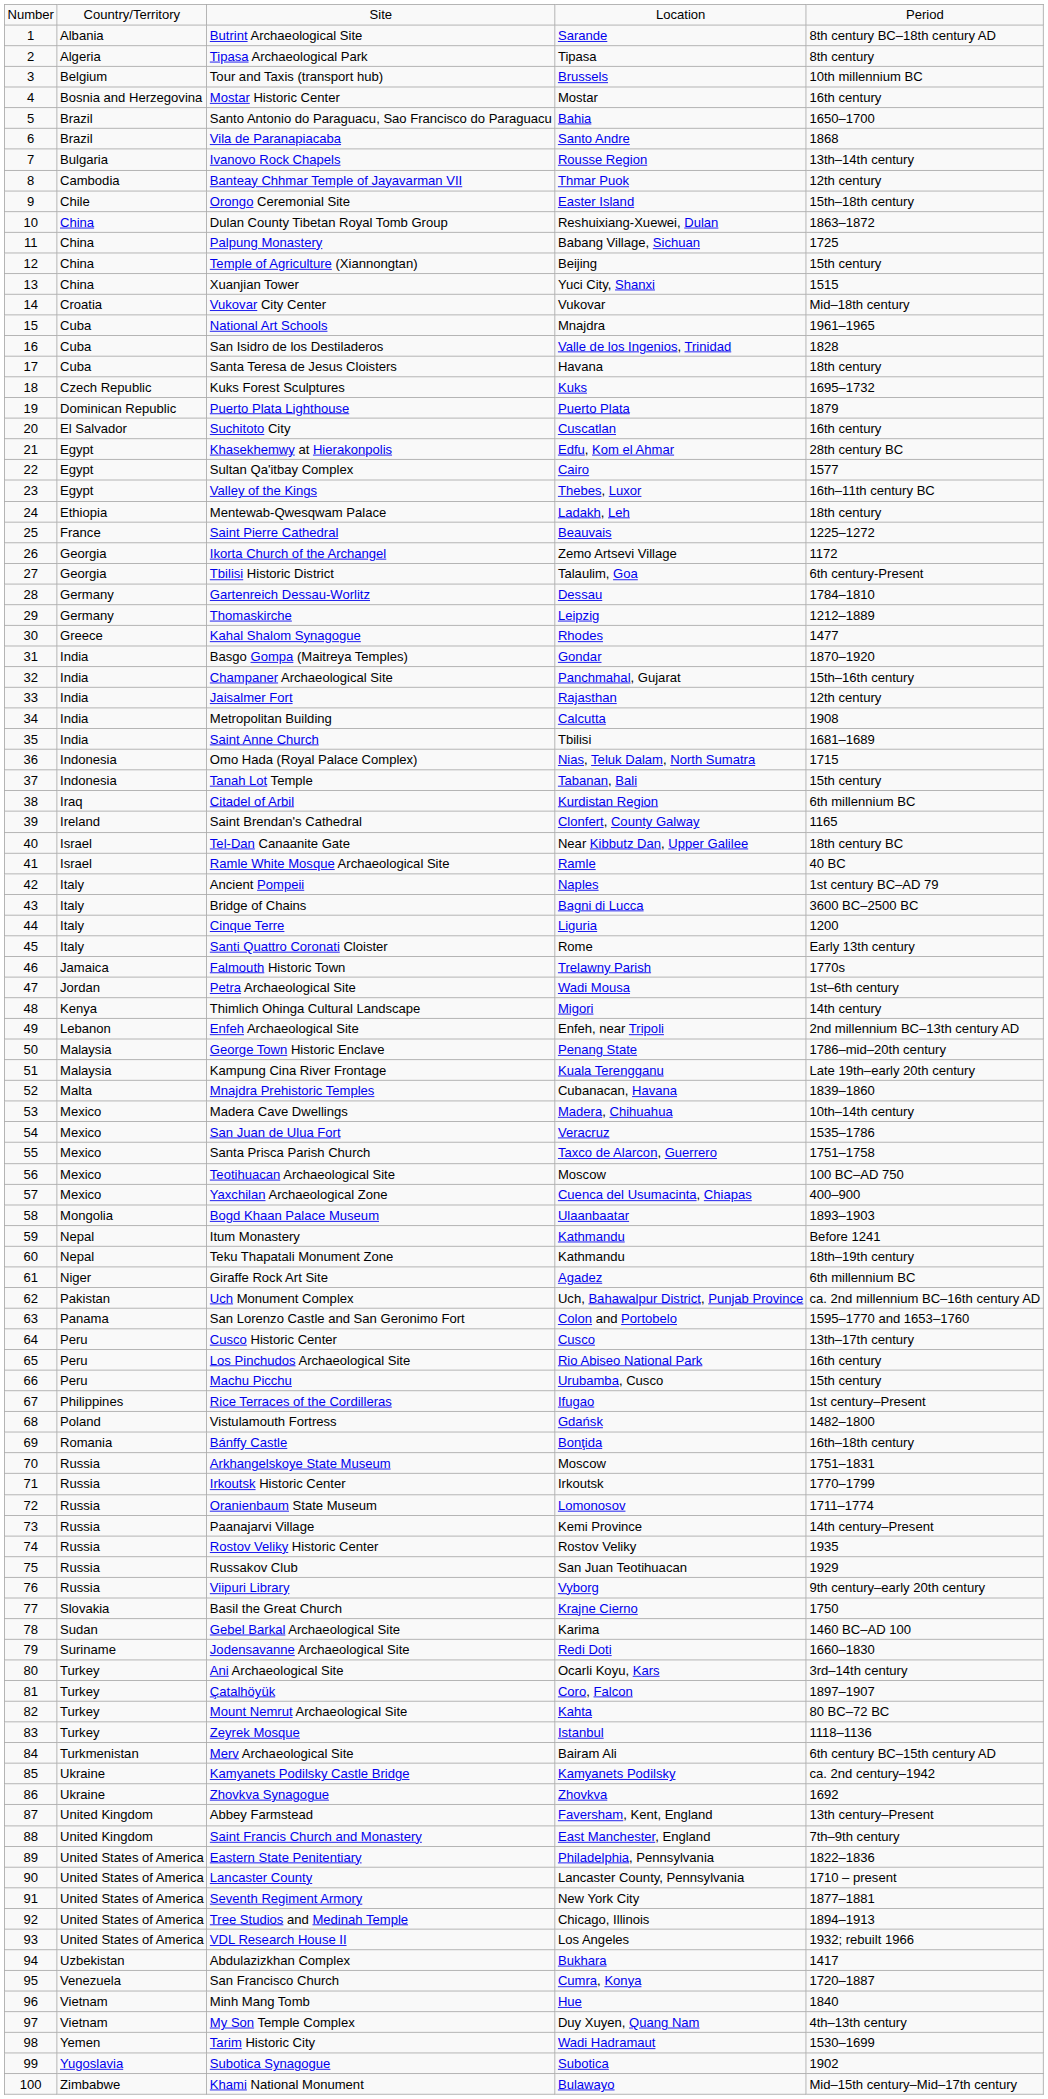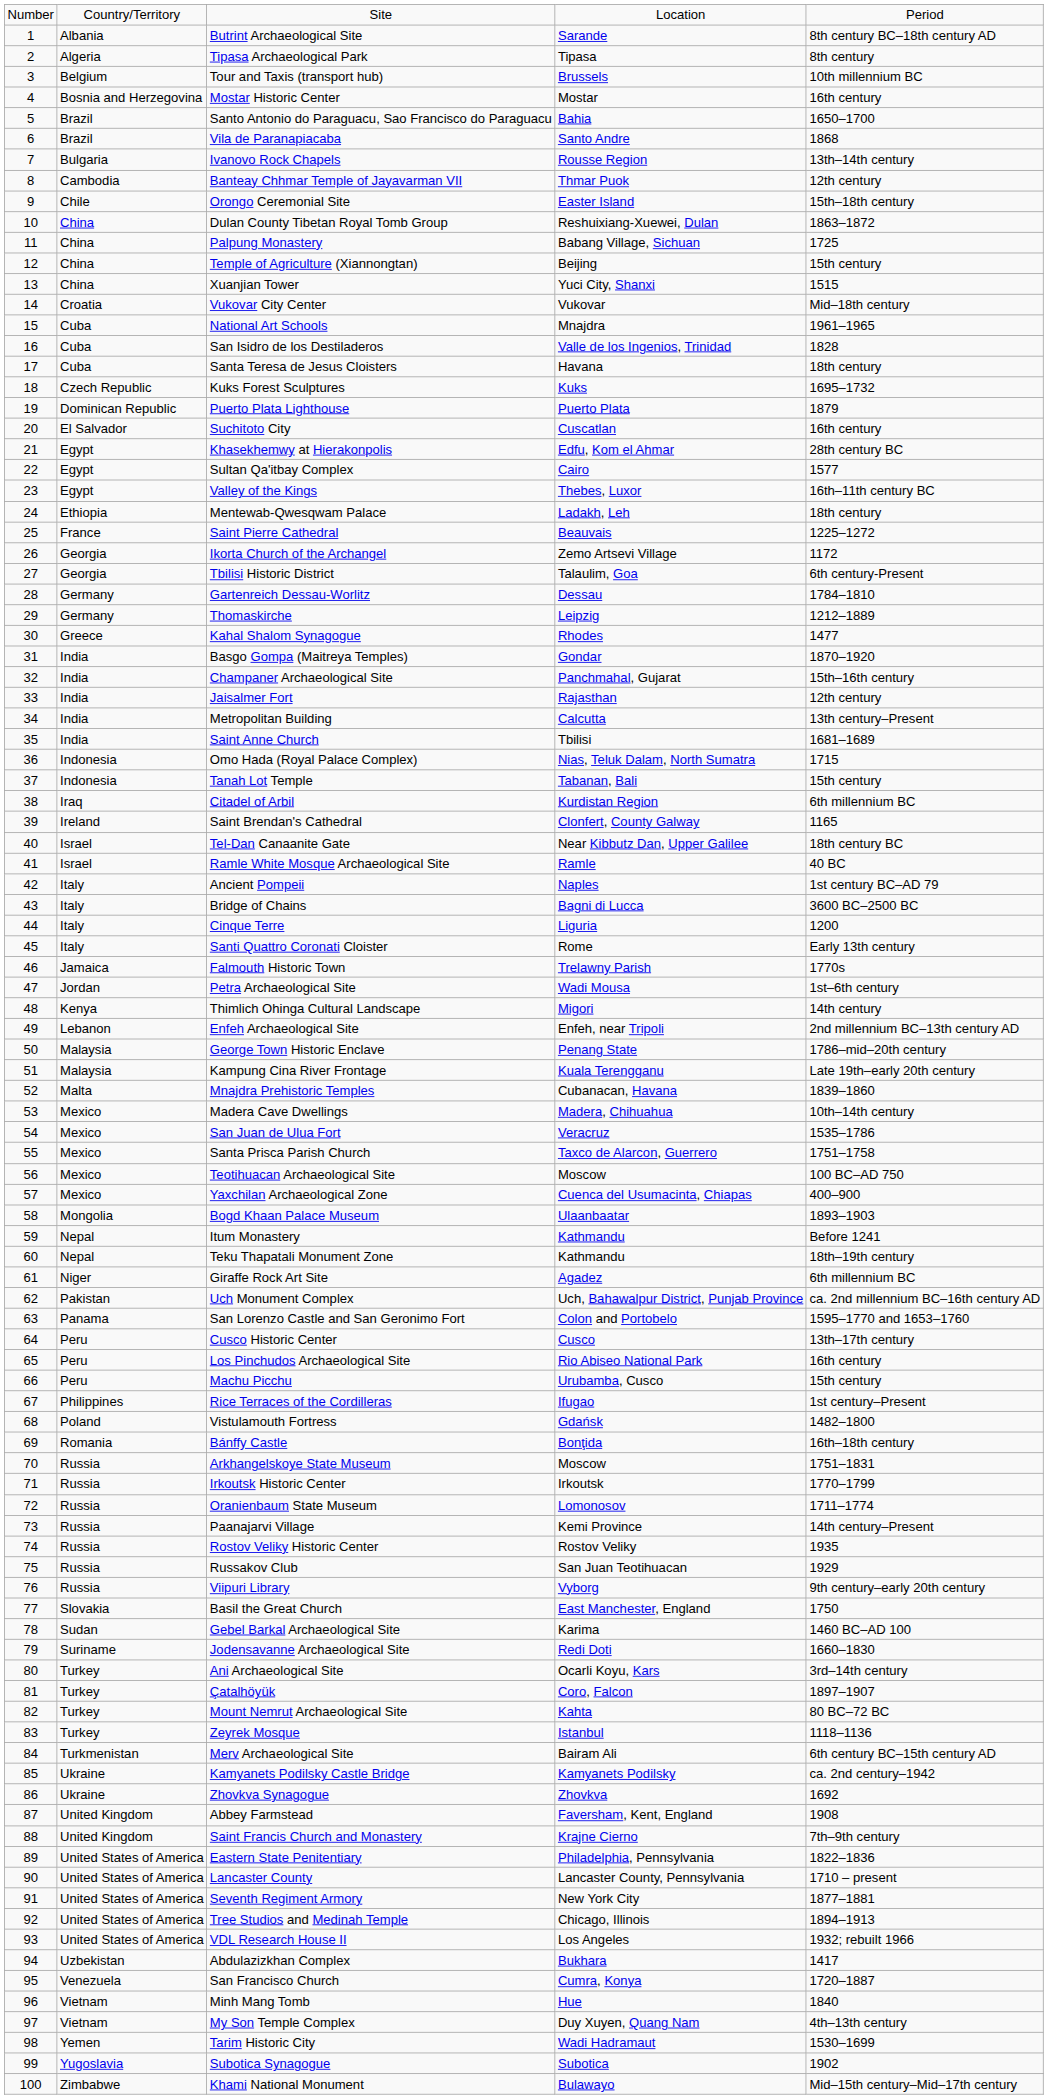Metropolitan Building | column 5: 1908 -> 13th century–Present
Basil the Great Church | column 4: Krajne Cierno -> East Manchester, England
Abbey Farmstead | column 5: 13th century–Present -> 1908
Saint Francis Church and Monastery | column 4: East Manchester, England -> Krajne Cierno
